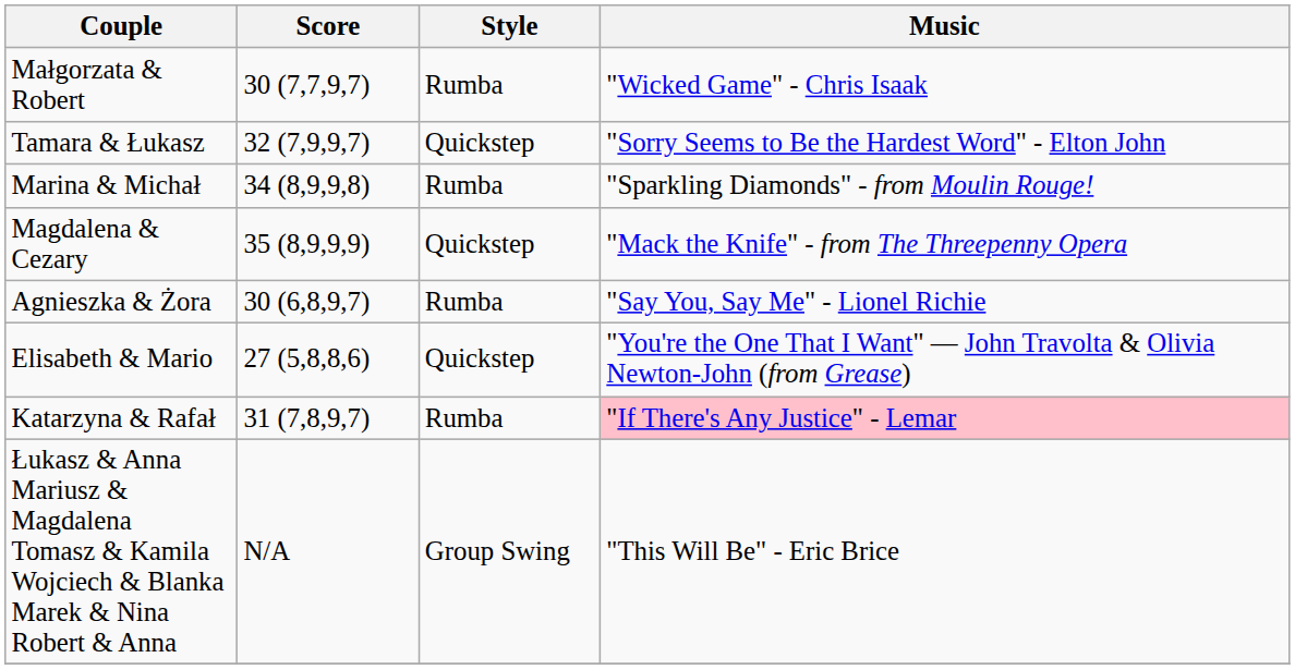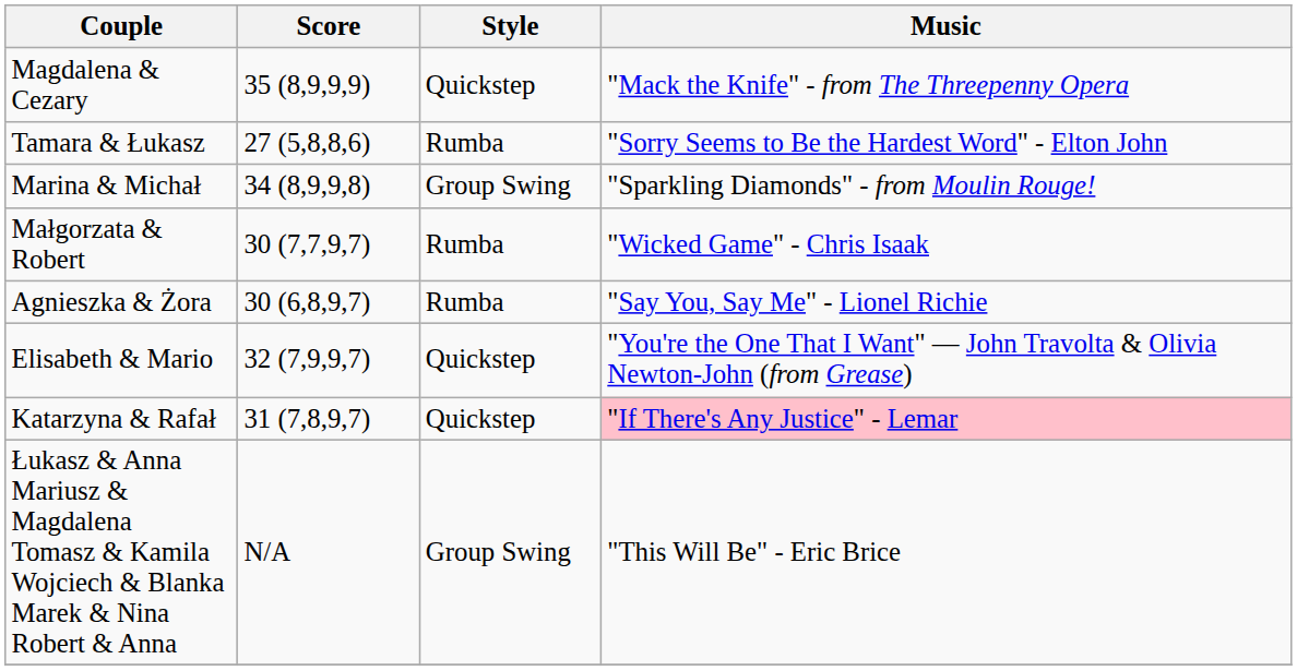rows swapped: Małgorzata & Robert <-> Magdalena & Cezary
Tamara & Łukasz | Score: 32 (7,9,9,7) -> 27 (5,8,8,6)
Tamara & Łukasz | Style: Quickstep -> Rumba
Marina & Michał | Style: Rumba -> Group Swing
Elisabeth & Mario | Score: 27 (5,8,8,6) -> 32 (7,9,9,7)
Katarzyna & Rafał | Style: Rumba -> Quickstep
